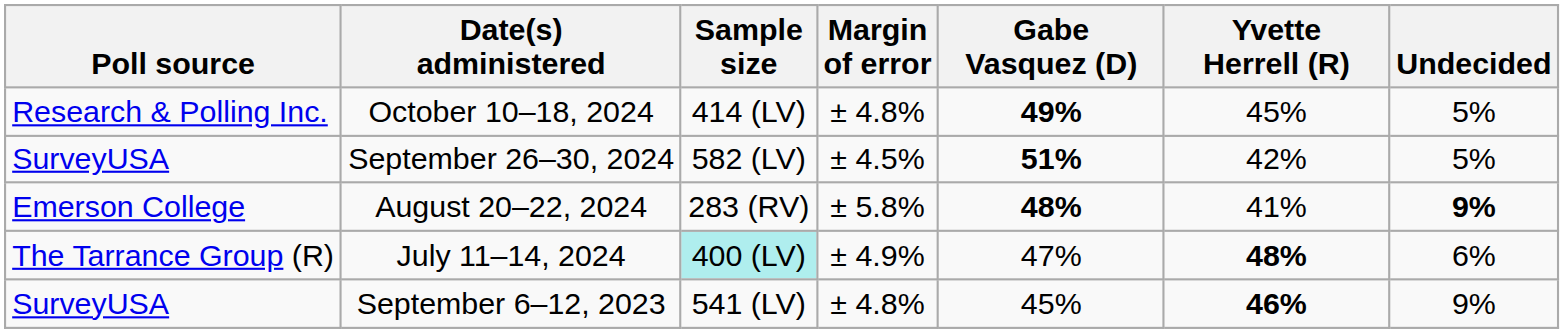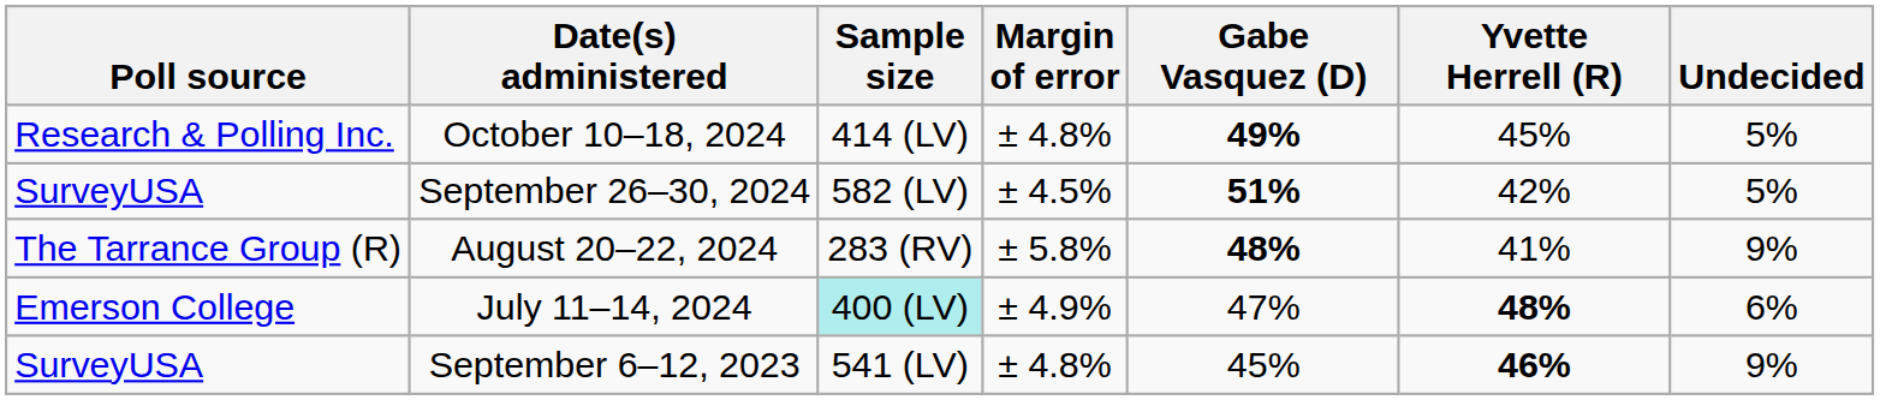August 20–22, 2024 | Poll source: Emerson College -> The Tarrance Group (R)
August 20–22, 2024 | Undecided: bold -> normal
July 11–14, 2024 | Poll source: The Tarrance Group (R) -> Emerson College
